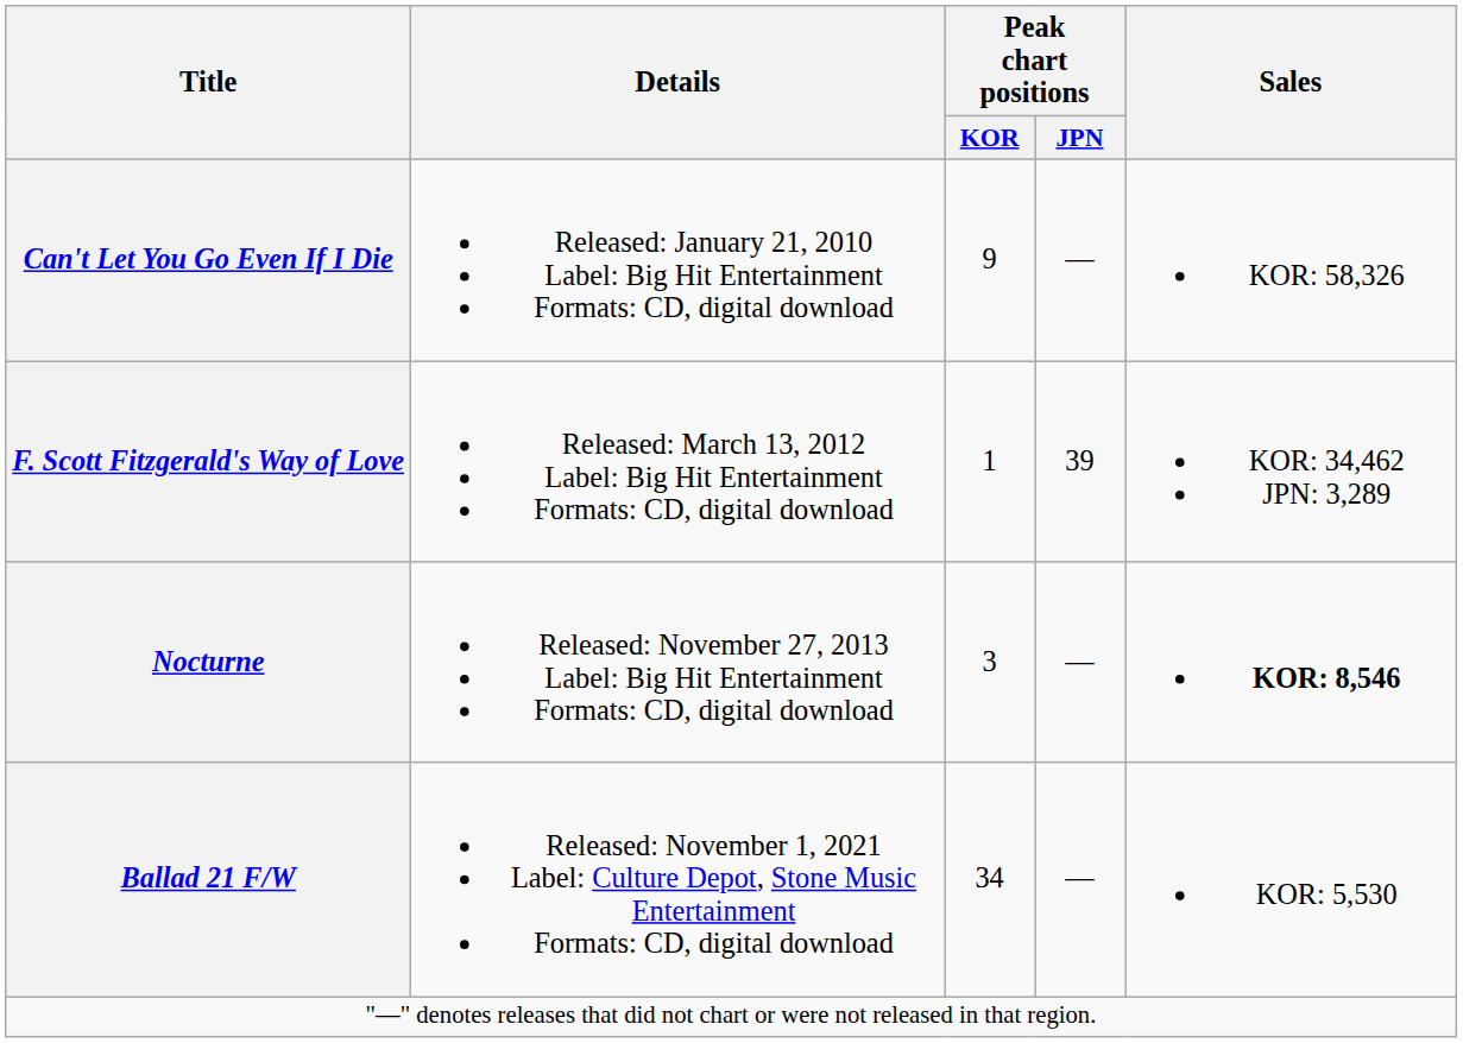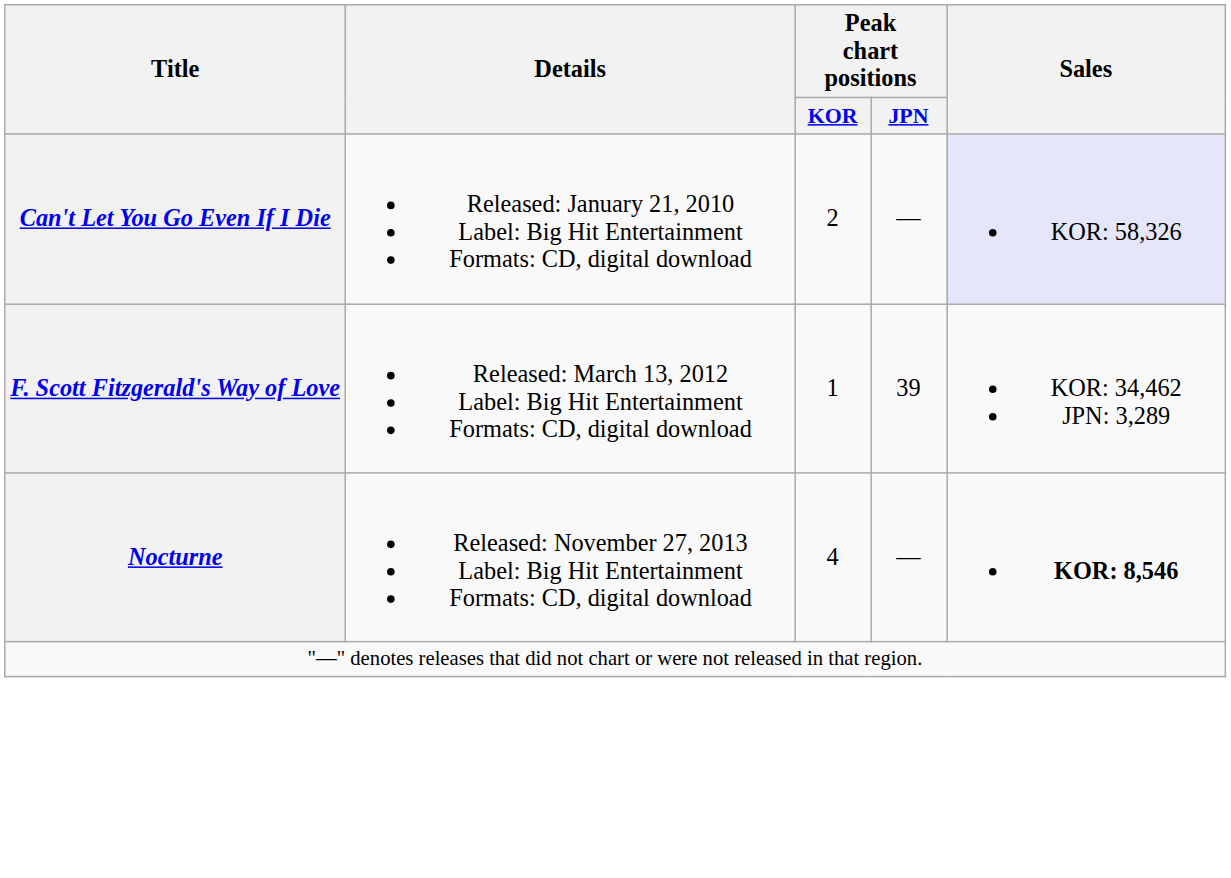Can't Let You Go Even If I Die | Peak chart positions / KOR: 9 -> 2
Can't Let You Go Even If I Die | Sales: no background -> lavender background
Nocturne | Peak chart positions / KOR: 3 -> 4
- row: Ballad 21 F/W | Released: November 1, 2021 Label: Culture Depot, Stone Music Entertainment Formats: CD, digital download | 34 | — | KOR: 5,530
